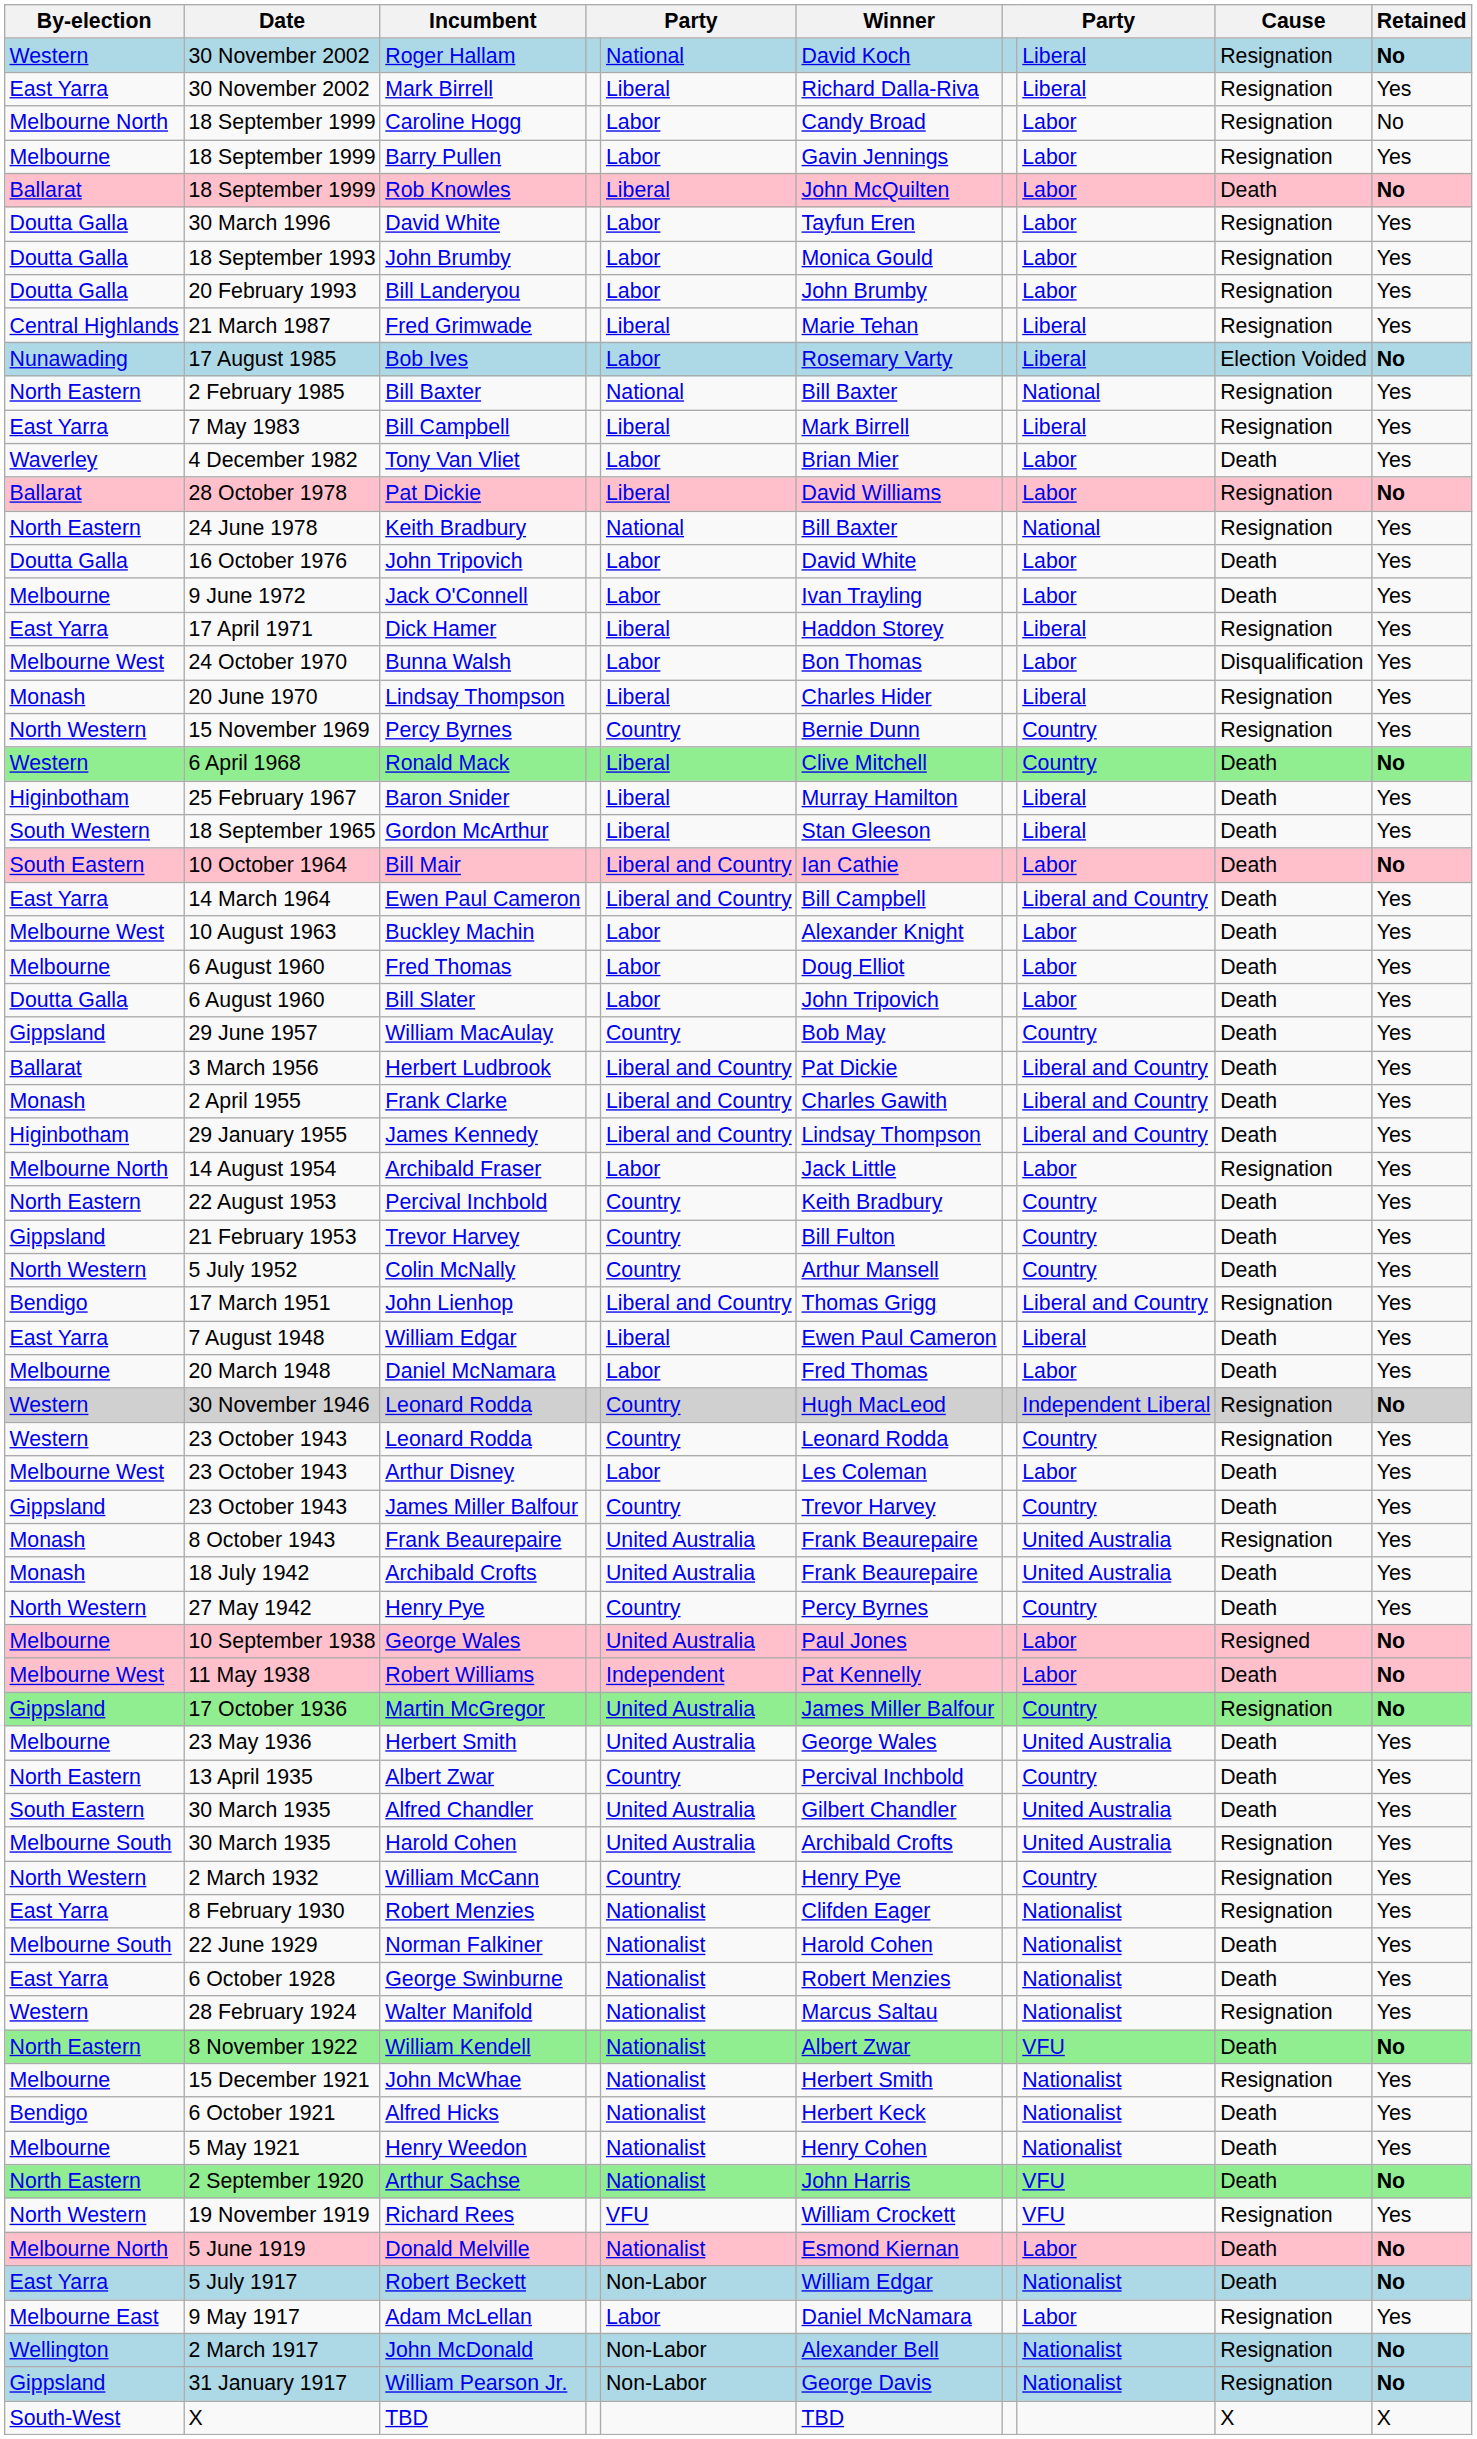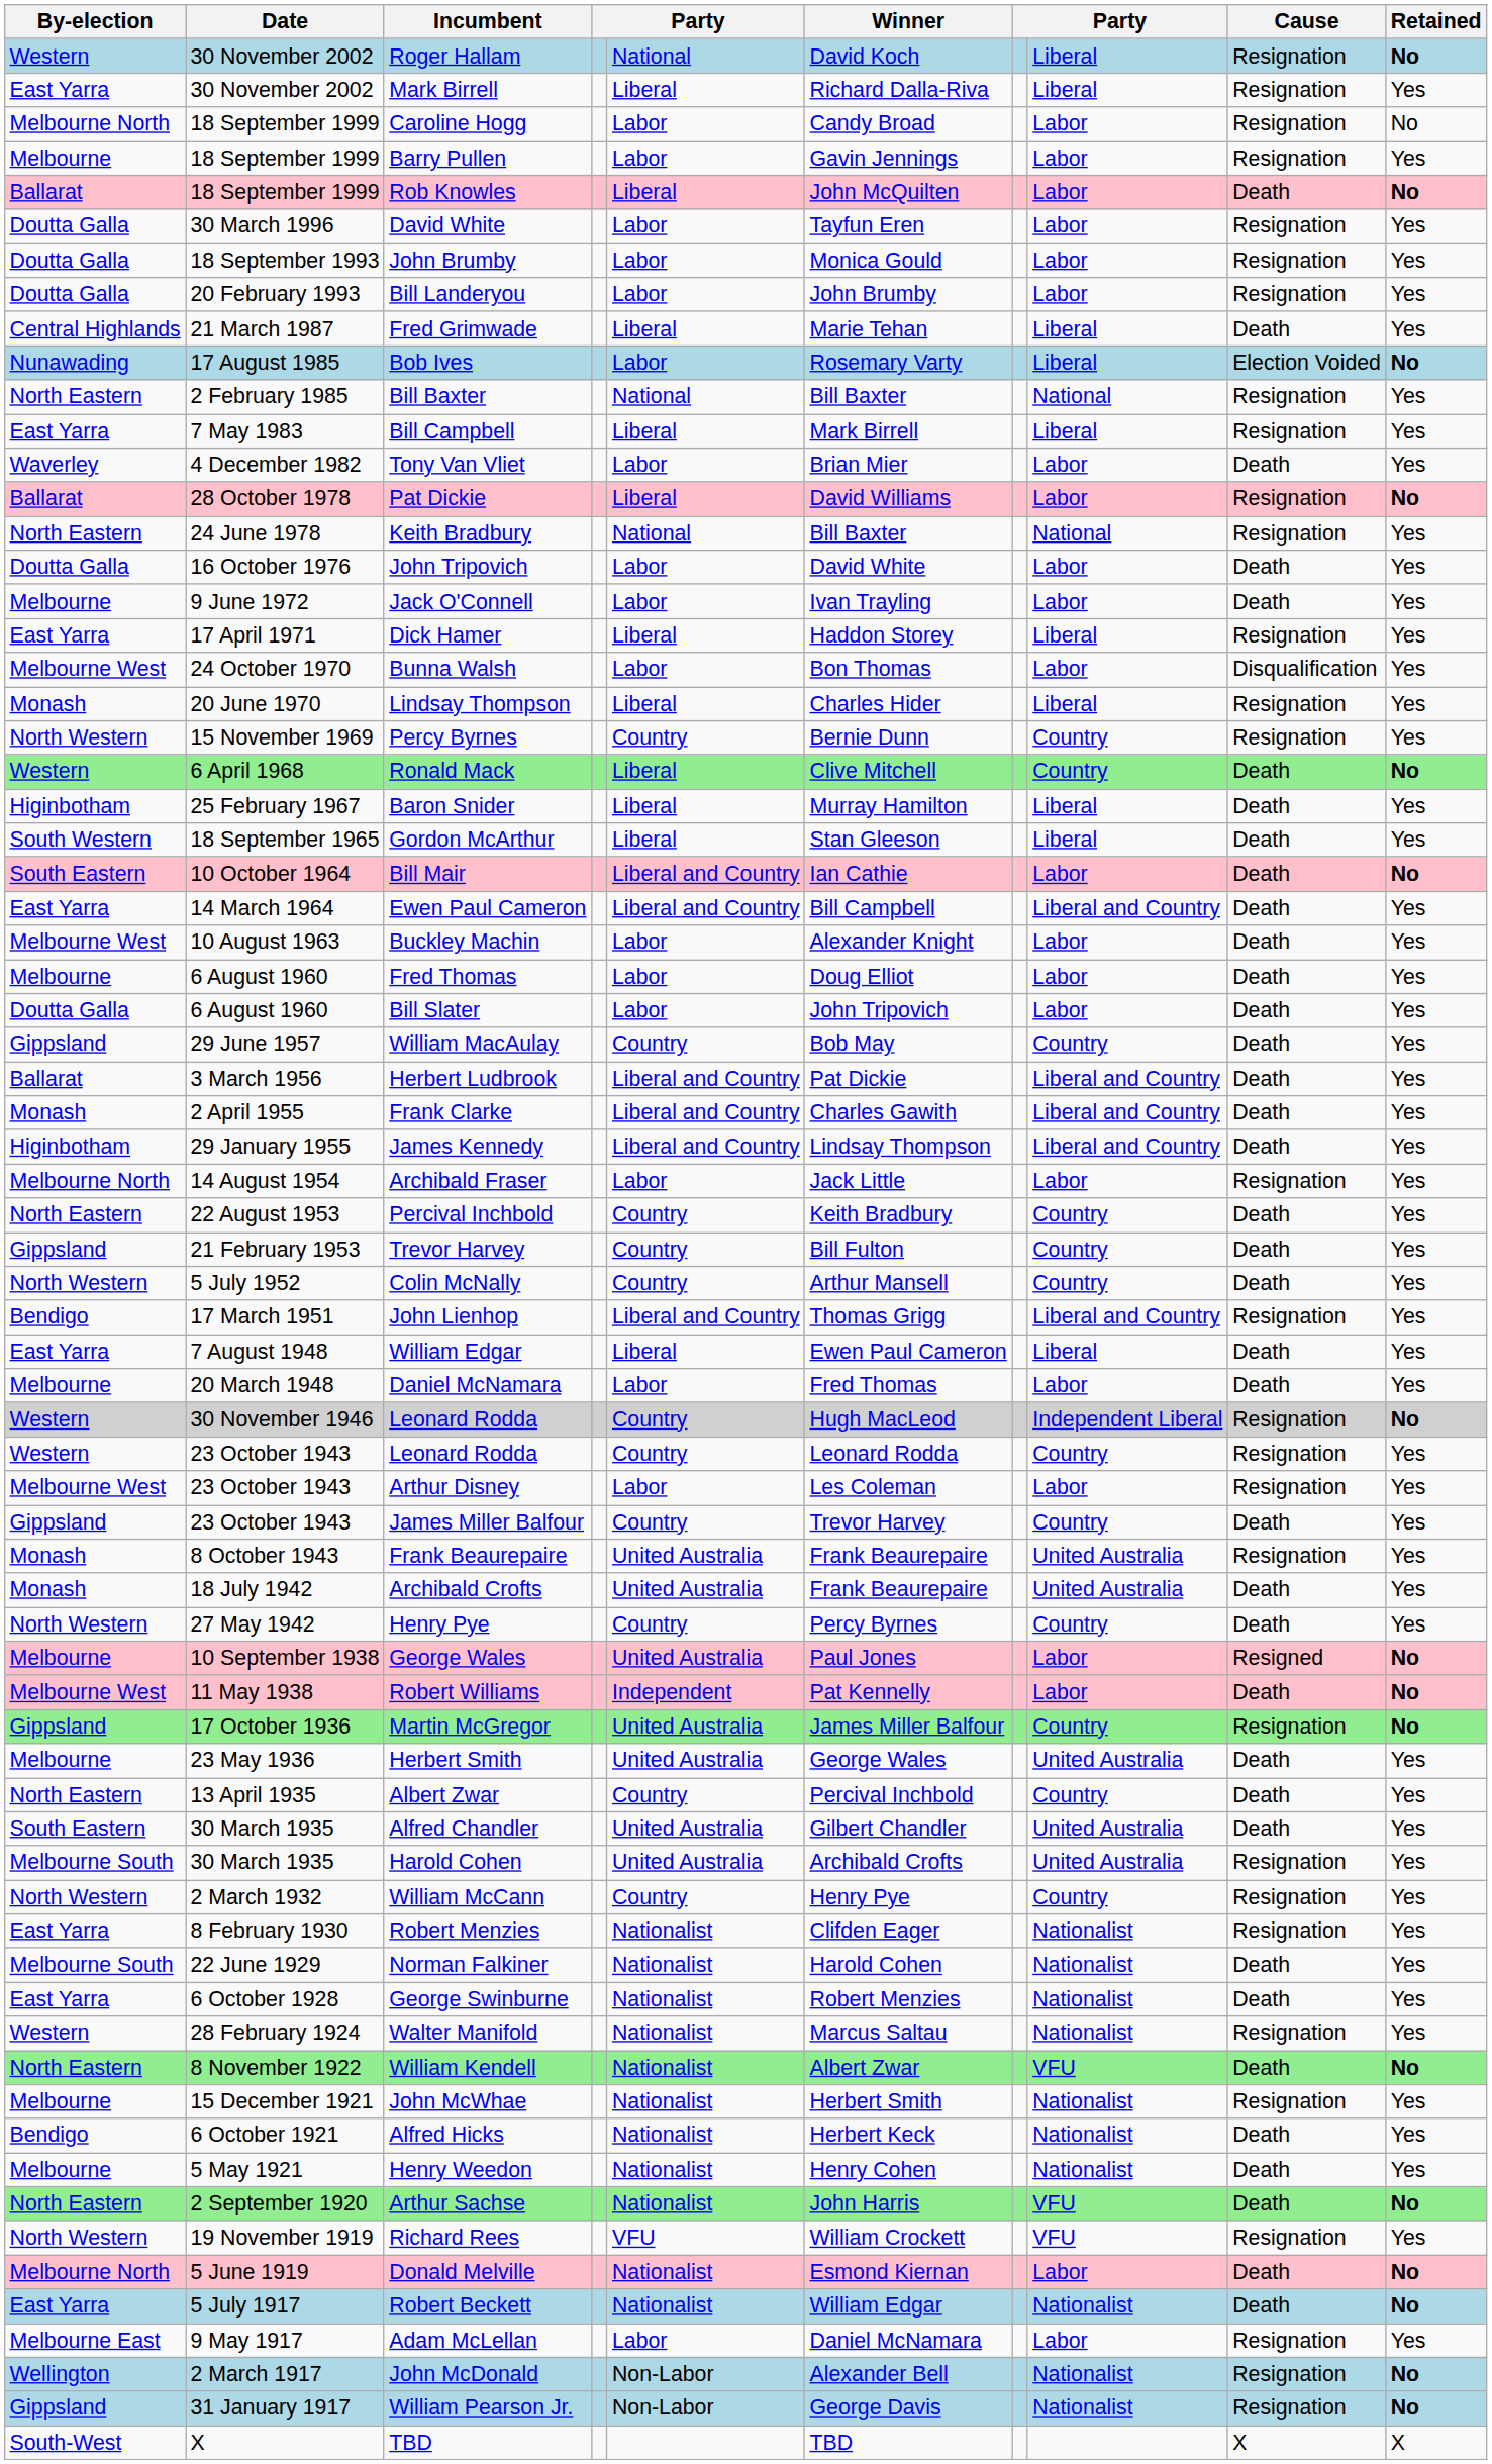Fred Grimwade | Cause: Resignation -> Death
Arthur Disney | Cause: Death -> Resignation
Robert Beckett | column 5: Non-Labor -> Nationalist
